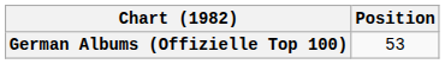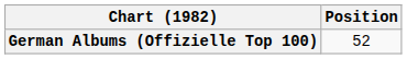German Albums (Offizielle Top 100) | Position: 53 -> 52
